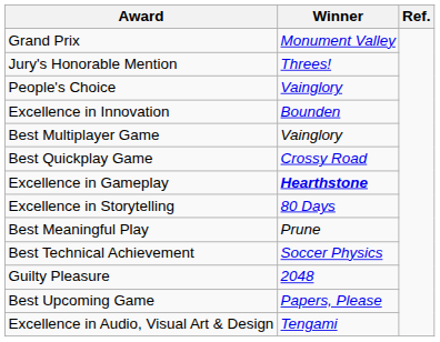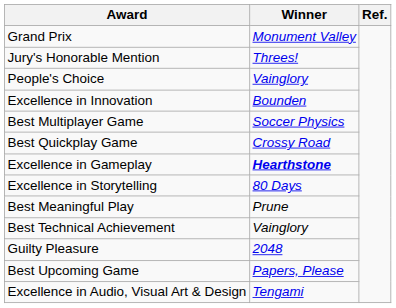Best Multiplayer Game | Winner: Vainglory -> Soccer Physics
Best Technical Achievement | Winner: Soccer Physics -> Vainglory
